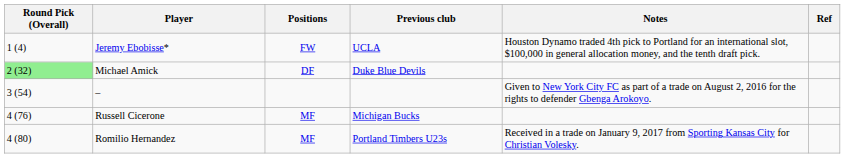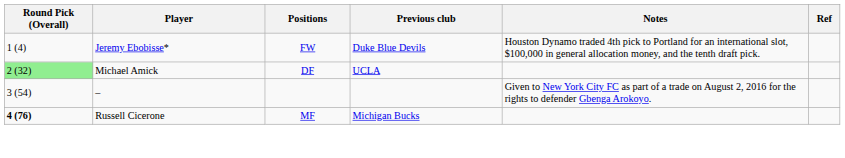Jeremy Ebobisse* | Previous club: UCLA -> Duke Blue Devils
Michael Amick | Previous club: Duke Blue Devils -> UCLA
Russell Cicerone | Round Pick (Overall): normal -> bold
- row: 4 (80) | Romilio Hernandez | MF | Portland Timbers U23s | Received in a trade on January 9, 2017 from Sporting Kansas City for Christian Volesky.
